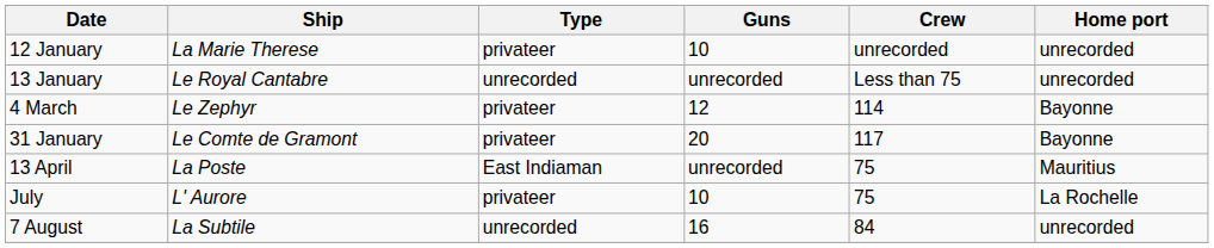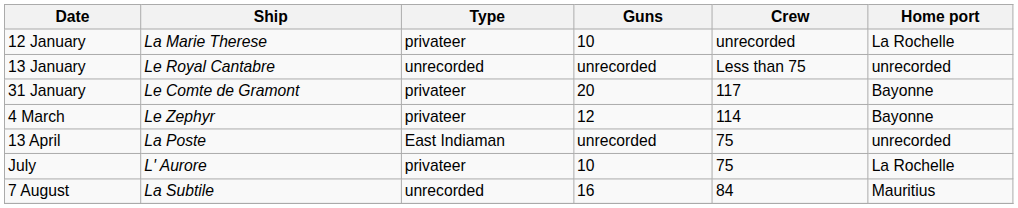12 January | Home port: unrecorded -> La Rochelle
rows swapped: 31 January <-> 4 March
13 April | Home port: Mauritius -> unrecorded
7 August | Home port: unrecorded -> Mauritius
